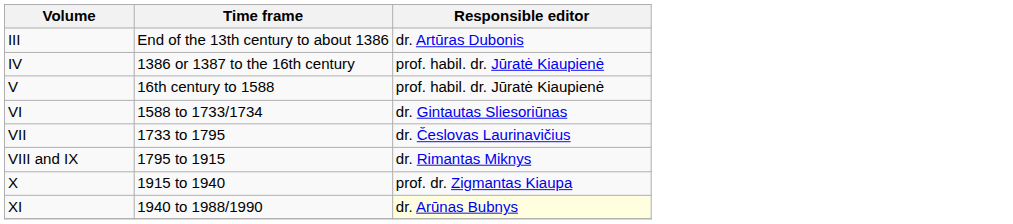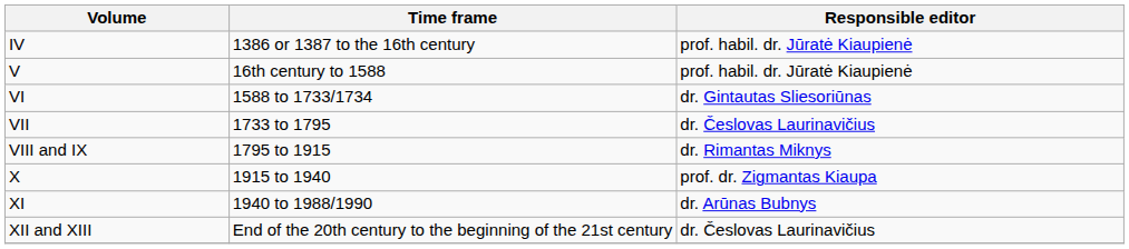- row: III | End of the 13th century to about 1386 | dr. Artūras Dubonis
XI | Responsible editor: lightyellow background -> no background
+ row: XII and XIII | End of the 20th century to the beginning of the 21st century | dr. Česlovas Laurinavičius
